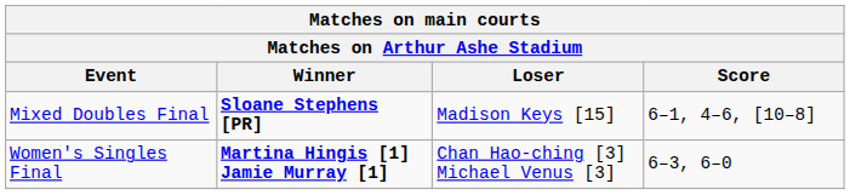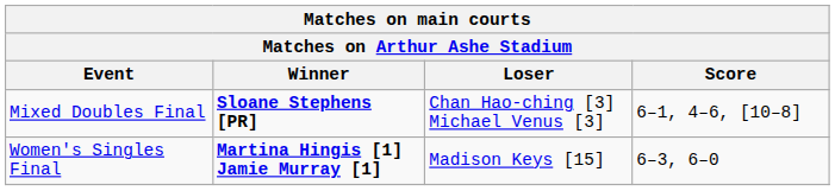Mixed Doubles Final | Matches on main courts / Loser: Madison Keys [15] -> Chan Hao-ching [3] Michael Venus [3]
Women's Singles Final | Matches on main courts / Loser: Chan Hao-ching [3] Michael Venus [3] -> Madison Keys [15]
